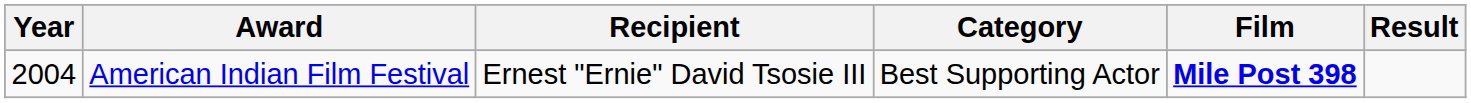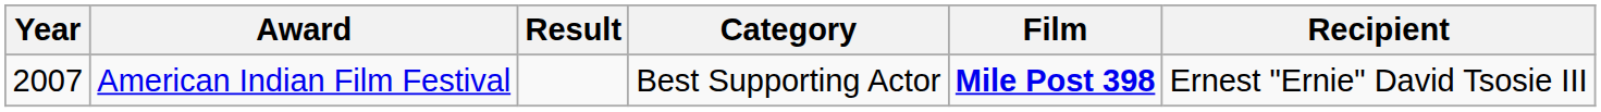columns swapped: Recipient <-> Result
American Indian Film Festival | Year: 2004 -> 2007
